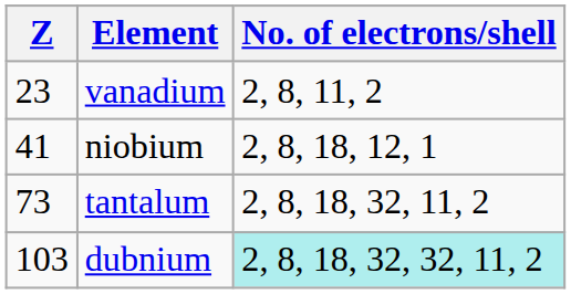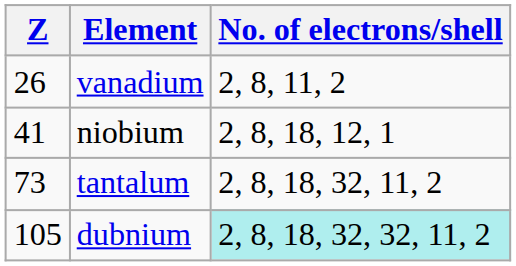vanadium | Z: 23 -> 26
dubnium | Z: 103 -> 105
